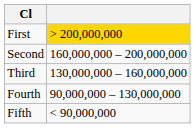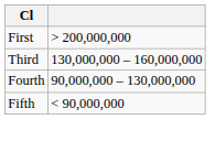First | column 2: gold background -> no background
- row: Second | 160,000,000 – 200,000,000
